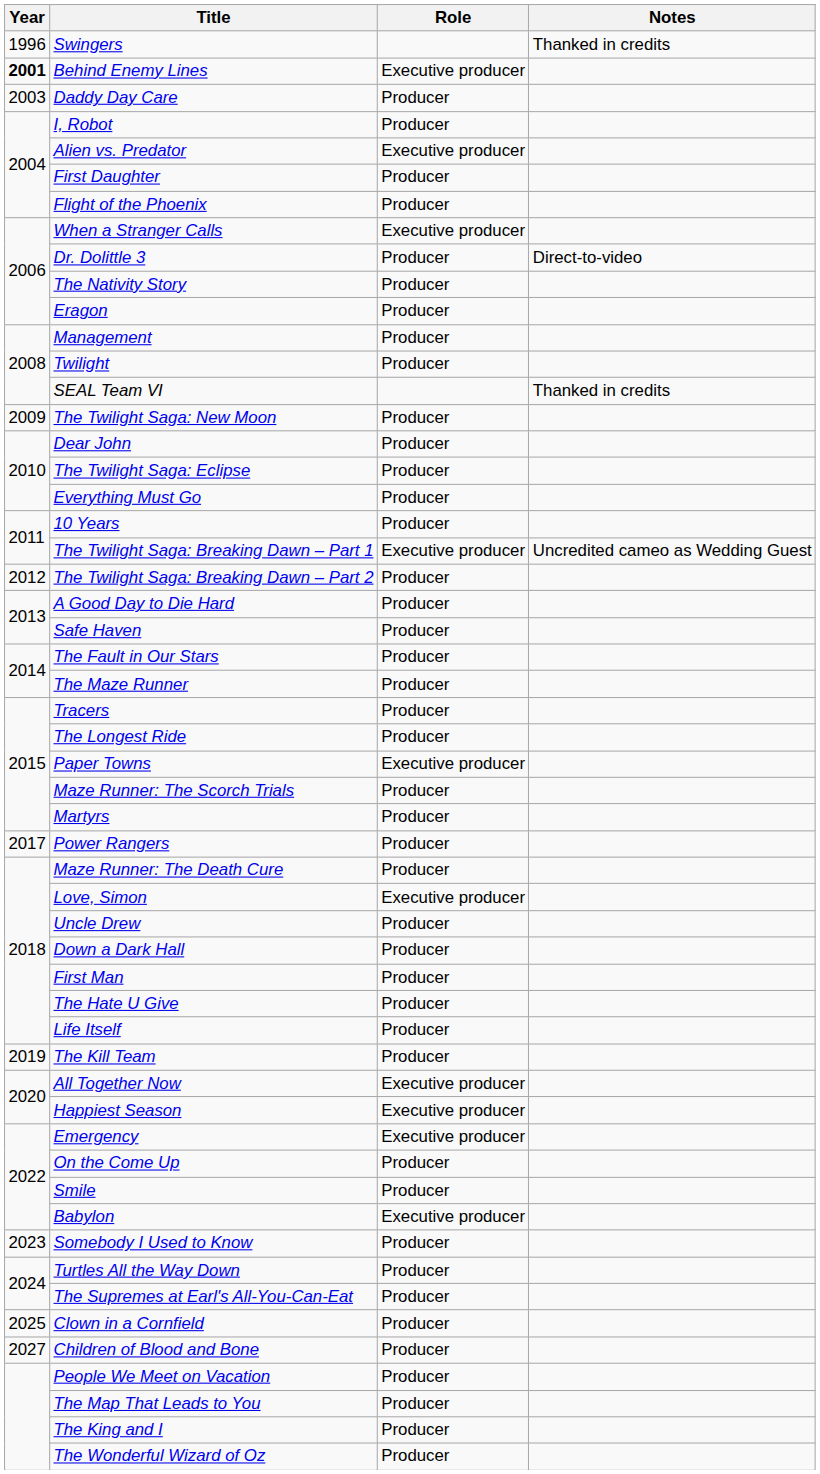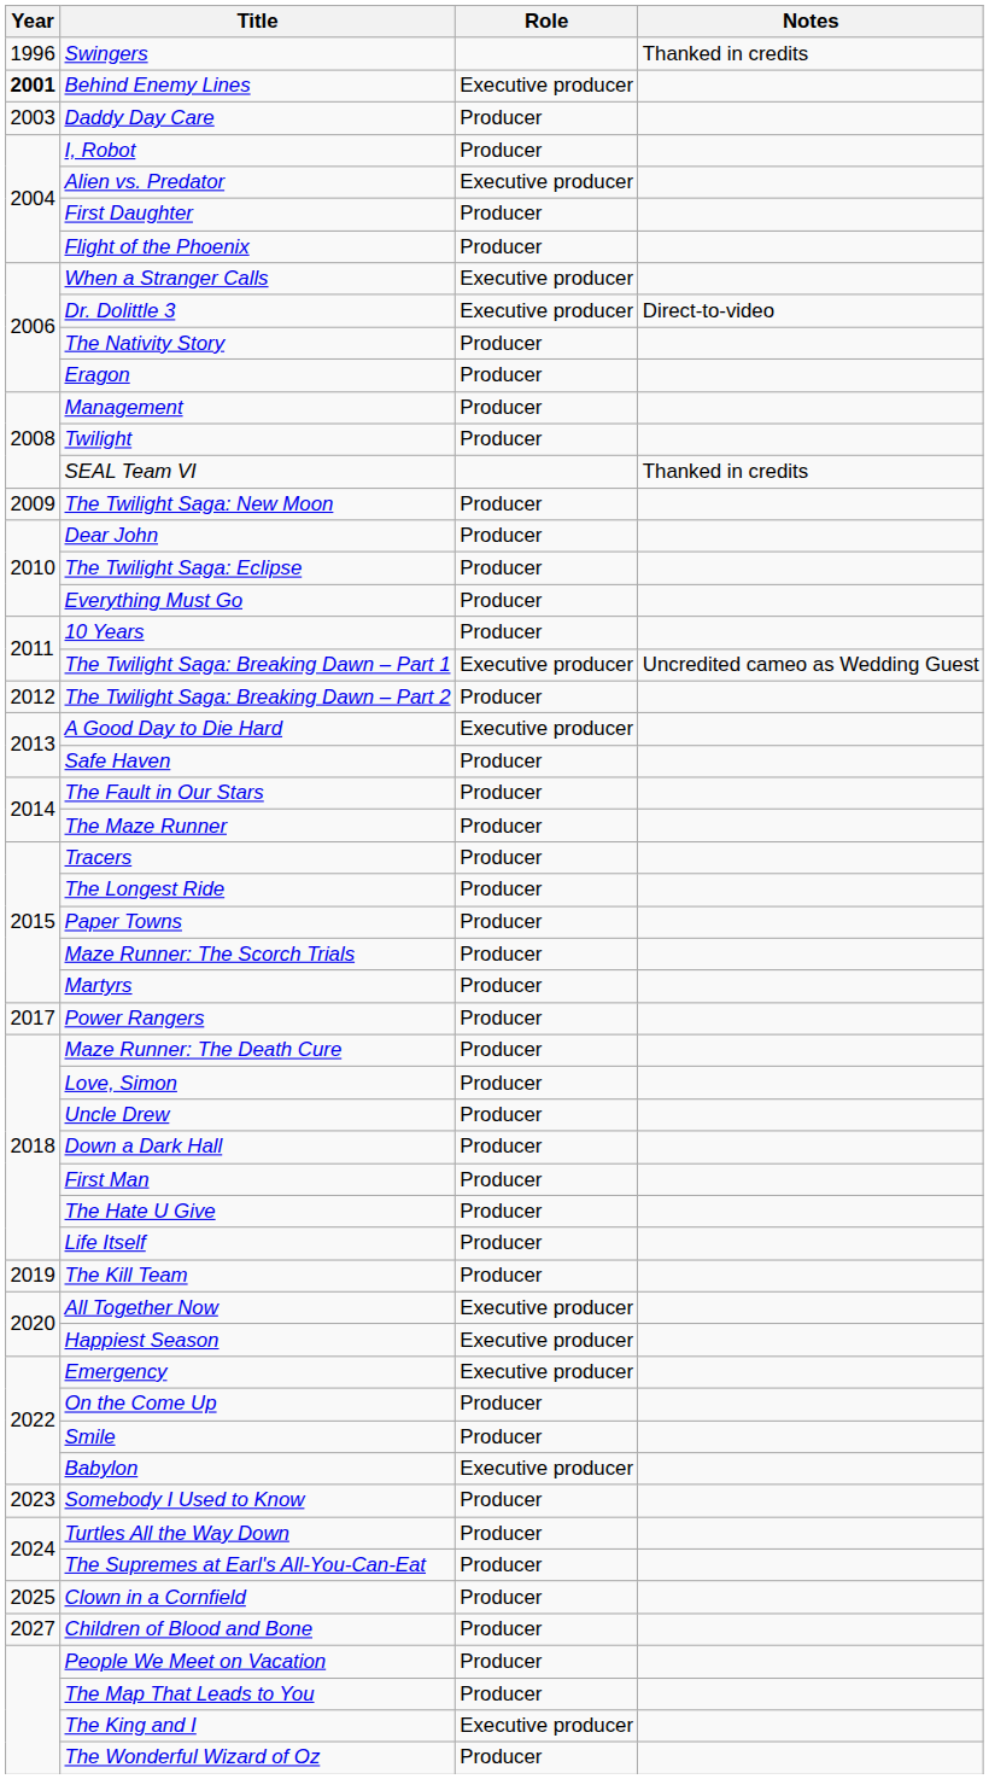Dr. Dolittle 3 | Role: Producer -> Executive producer
A Good Day to Die Hard | Role: Producer -> Executive producer
Paper Towns | Role: Executive producer -> Producer
Love, Simon | Role: Executive producer -> Producer
The King and I | Role: Producer -> Executive producer
